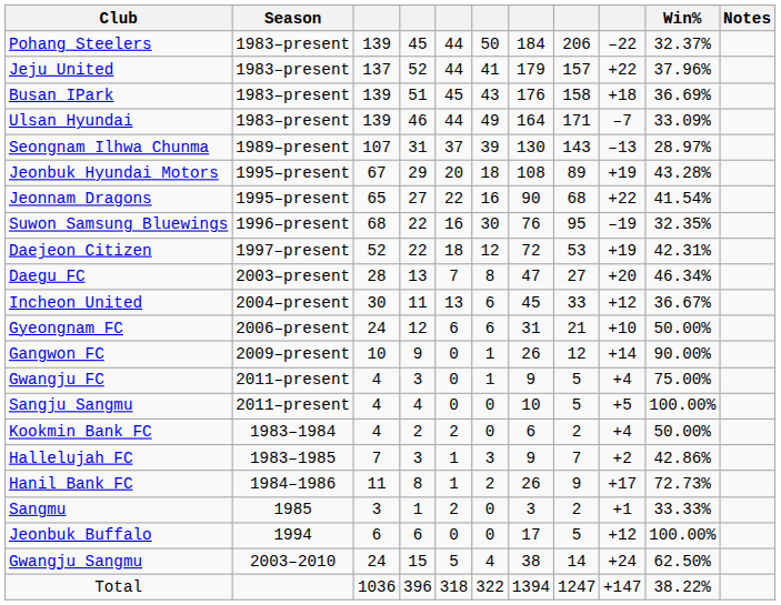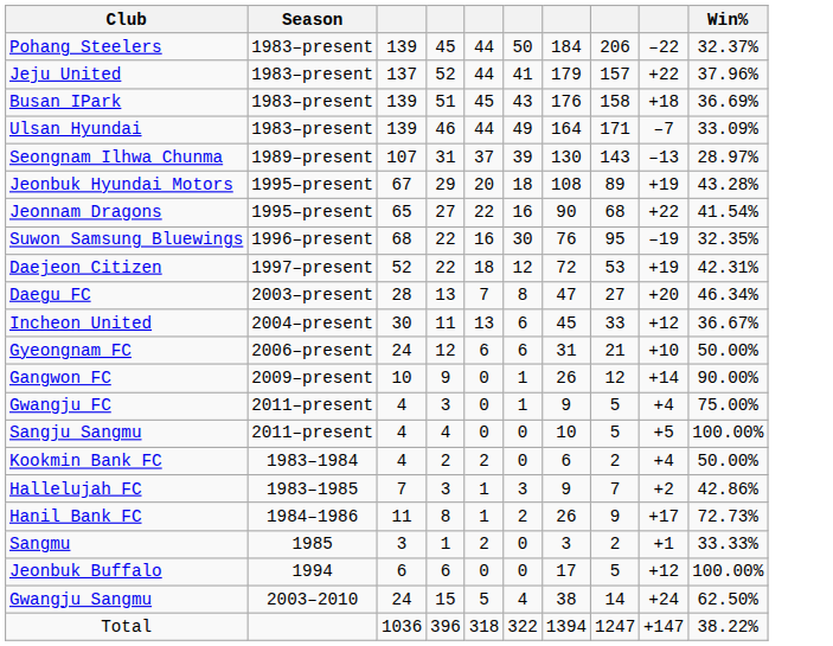- column: Notes
